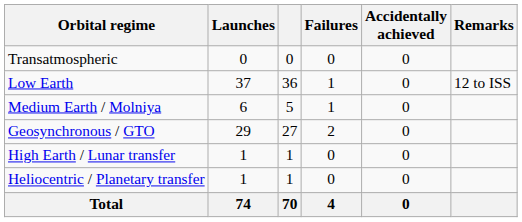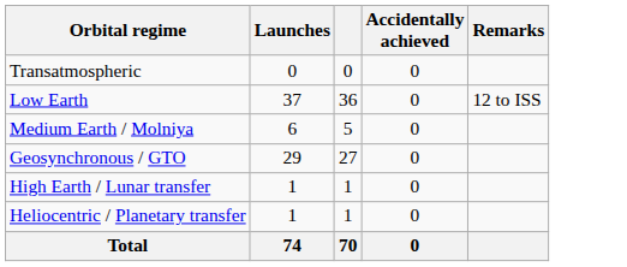- column: Failures | 0 | 1 | 1 | 2 | 0 | 0 | 4
